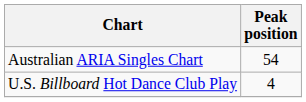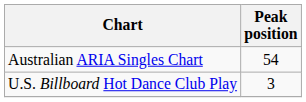U.S. Billboard Hot Dance Club Play | Peak position: 4 -> 3
